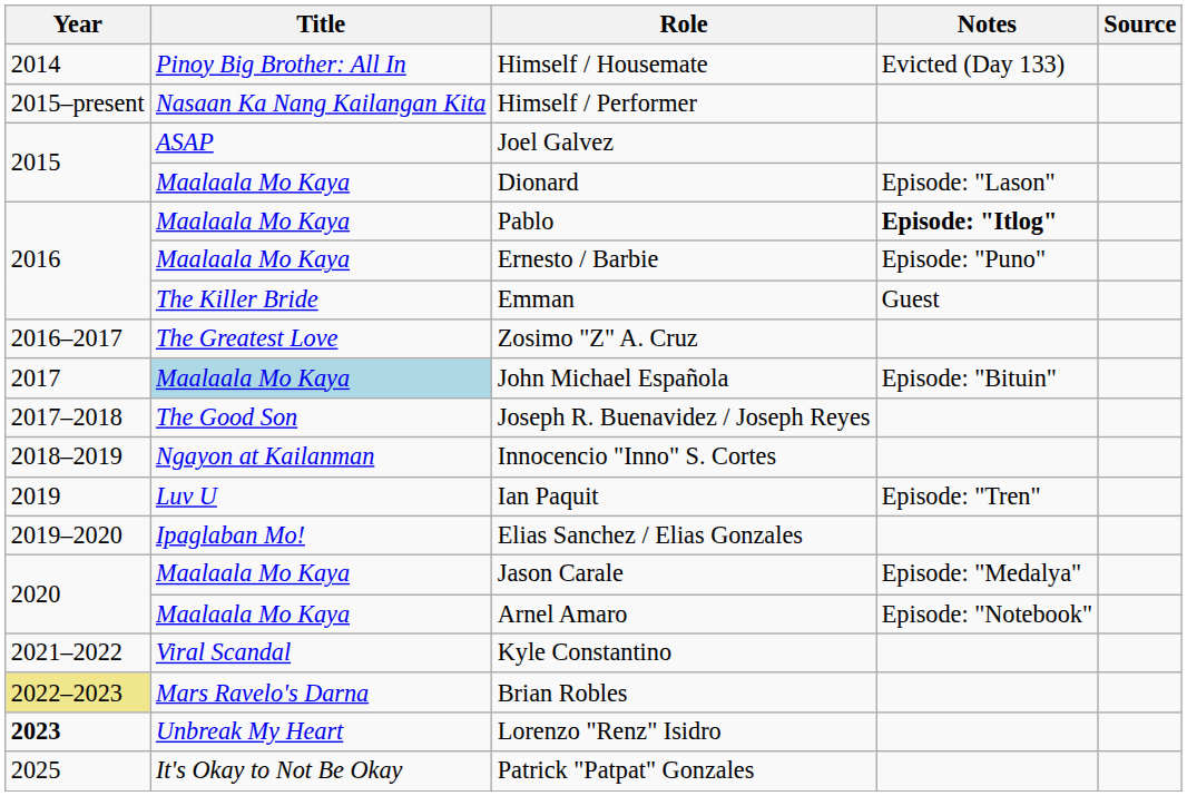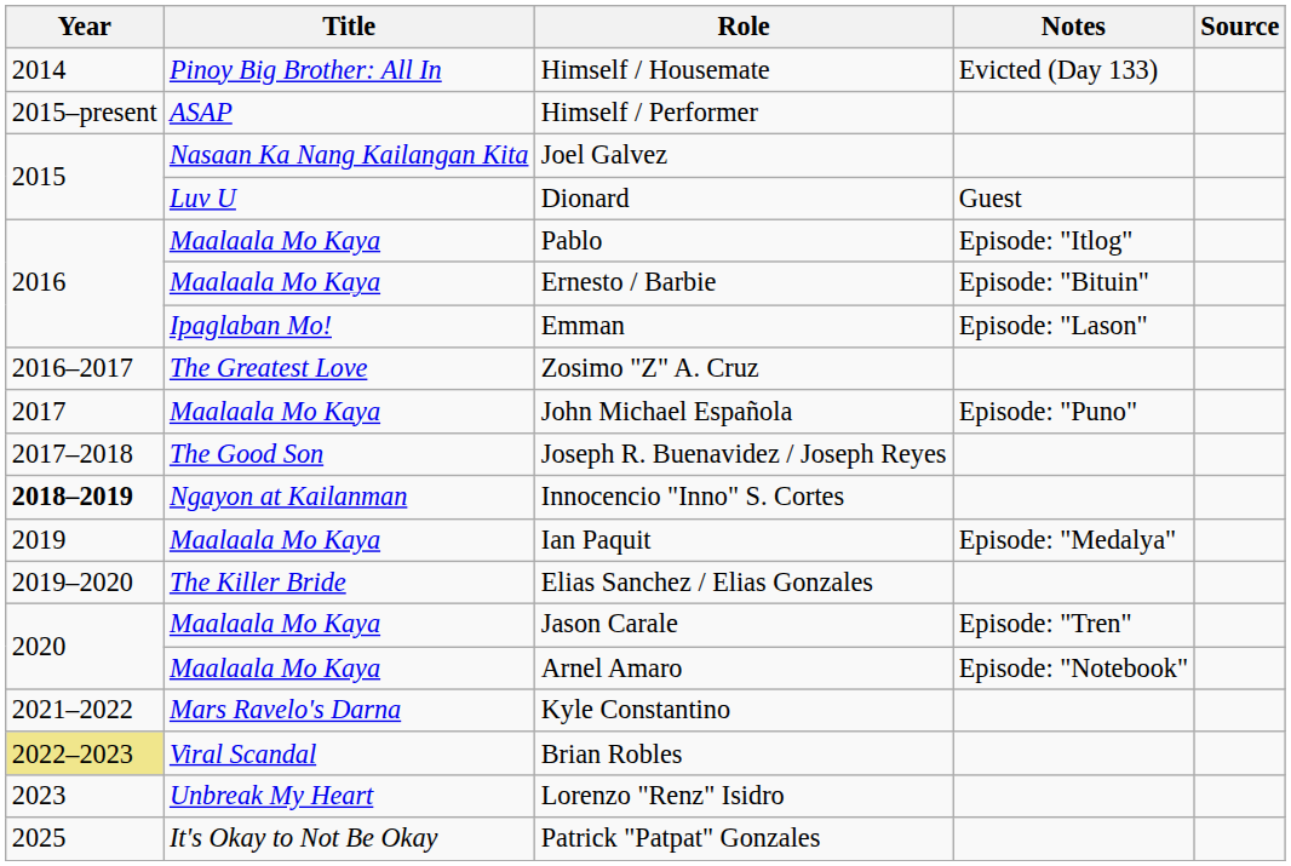Himself / Performer | Title: Nasaan Ka Nang Kailangan Kita -> ASAP
Joel Galvez | Title: ASAP -> Nasaan Ka Nang Kailangan Kita
Dionard | Title: Maalaala Mo Kaya -> Luv U
Dionard | Notes: Episode: "Lason" -> Guest
Pablo | Notes: bold -> normal
Ernesto / Barbie | Notes: Episode: "Puno" -> Episode: "Bituin"
Emman | Title: The Killer Bride -> Ipaglaban Mo!
Emman | Notes: Guest -> Episode: "Lason"
John Michael Española | Title: lightblue background -> no background
John Michael Española | Notes: Episode: "Bituin" -> Episode: "Puno"
Innocencio "Inno" S. Cortes | Year: normal -> bold
Ian Paquit | Title: Luv U -> Maalaala Mo Kaya
Ian Paquit | Notes: Episode: "Tren" -> Episode: "Medalya"
Elias Sanchez / Elias Gonzales | Title: Ipaglaban Mo! -> The Killer Bride
Jason Carale | Notes: Episode: "Medalya" -> Episode: "Tren"
Kyle Constantino | Title: Viral Scandal -> Mars Ravelo's Darna
Brian Robles | Title: Mars Ravelo's Darna -> Viral Scandal
Lorenzo "Renz" Isidro | Year: bold -> normal
